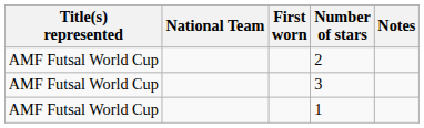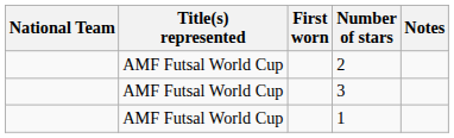columns swapped: National Team <-> Title(s) represented
